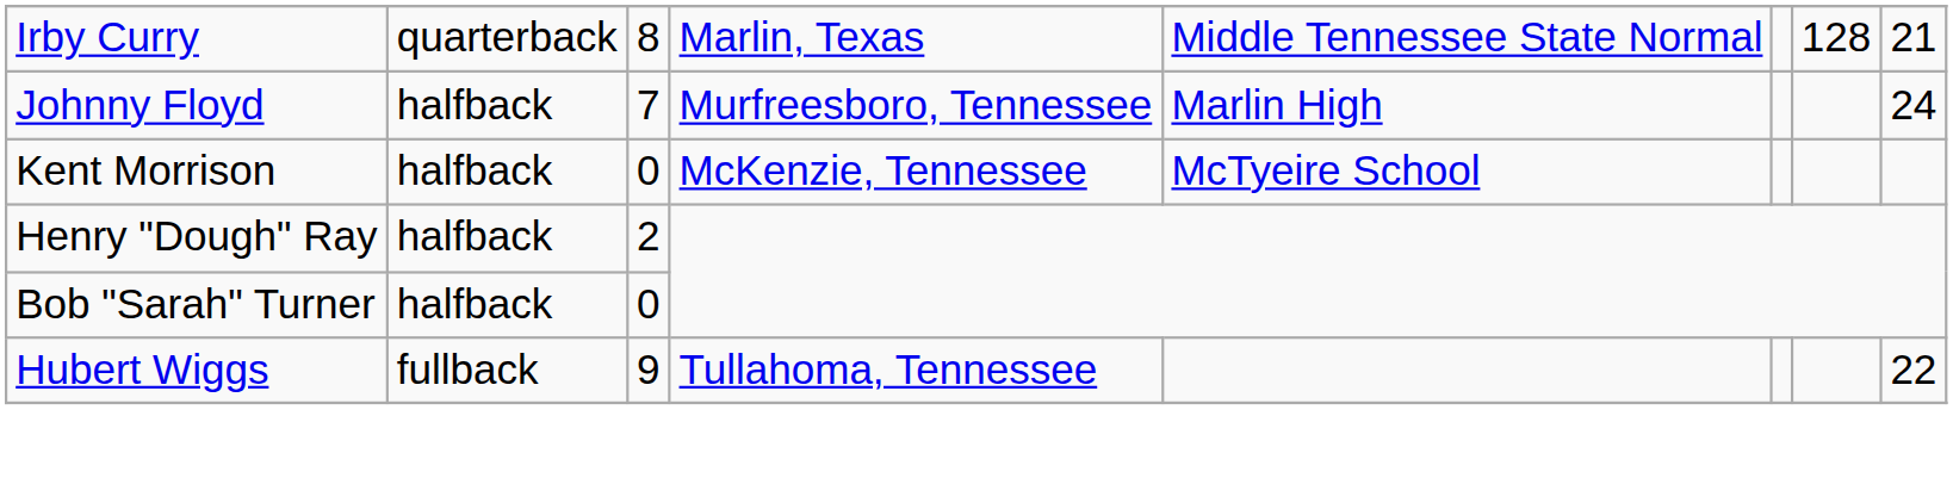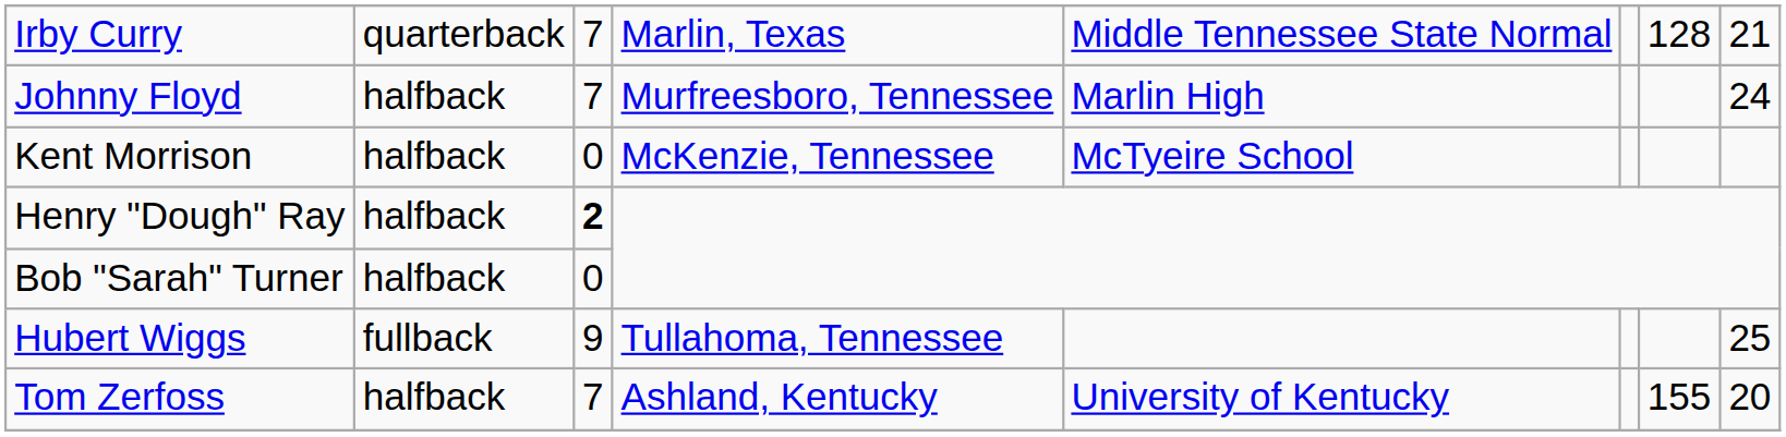Irby Curry | column 3: 8 -> 7
Henry "Dough" Ray | column 3: normal -> bold
Hubert Wiggs | column 8: 22 -> 25
+ row: Tom Zerfoss | halfback | 7 | Ashland, Kentucky | University of Kentucky | 155 | 20
